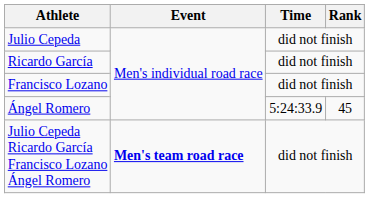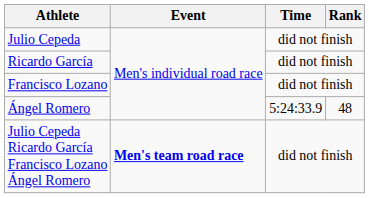Ángel Romero | Rank: 45 -> 48
